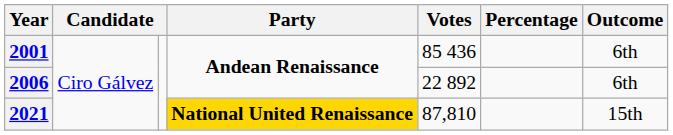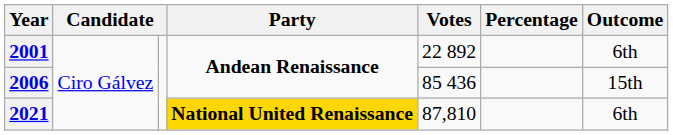2001 | Votes: 85 436 -> 22 892
2006 | Votes: 22 892 -> 85 436
2006 | Outcome: 6th -> 15th
2021 | Outcome: 15th -> 6th
